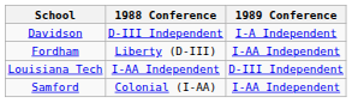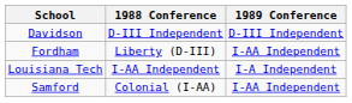Davidson | 1989 Conference: I-A Independent -> D-III Independent
Louisiana Tech | 1989 Conference: D-III Independent -> I-A Independent
